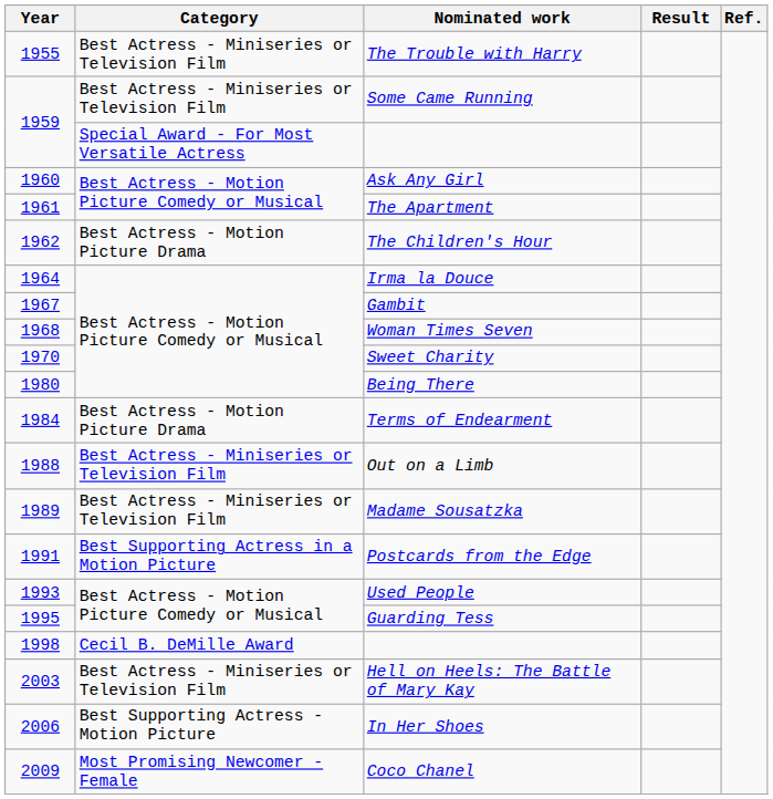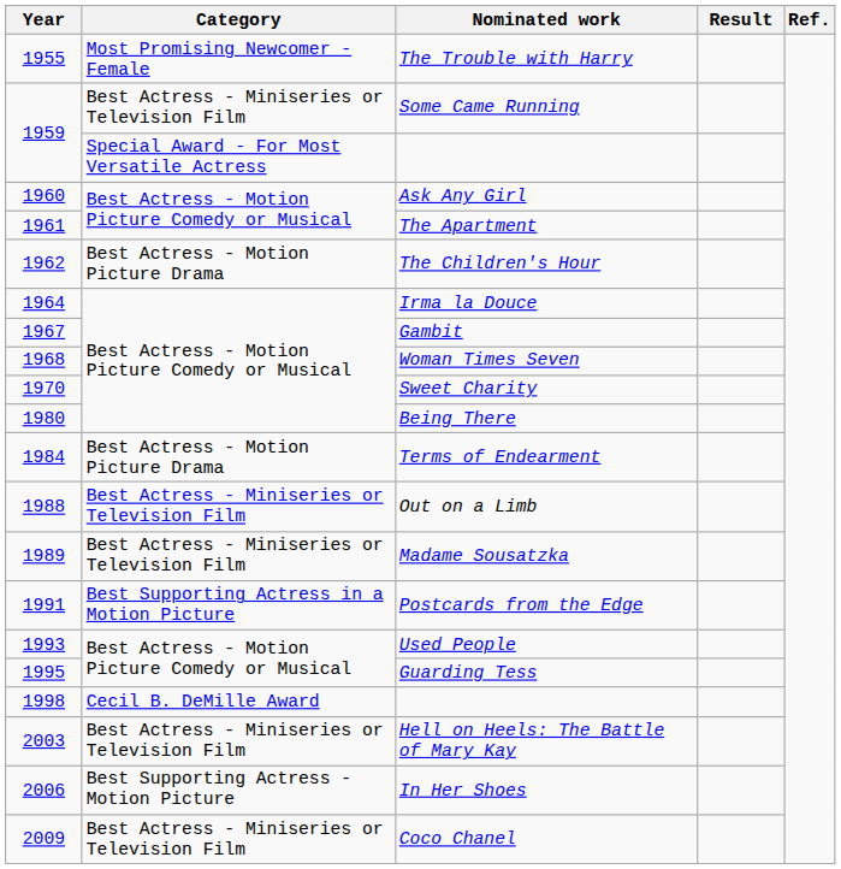The Trouble with Harry | Category: Best Actress - Miniseries or Television Film -> Most Promising Newcomer - Female
Coco Chanel | Category: Most Promising Newcomer - Female -> Best Actress - Miniseries or Television Film
